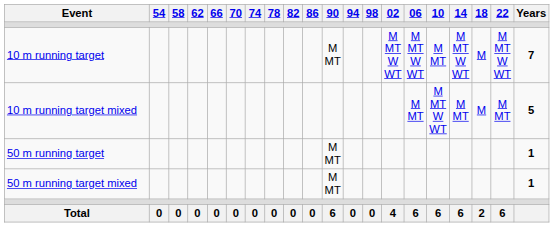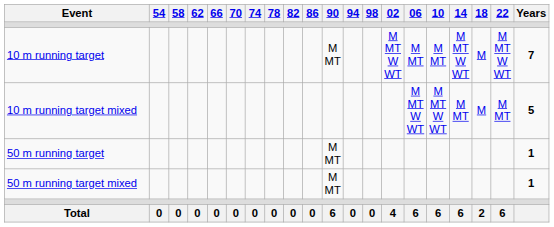10 m running target | 06: M MT W WT -> M MT
10 m running target mixed | 06: M MT -> M MT W WT
